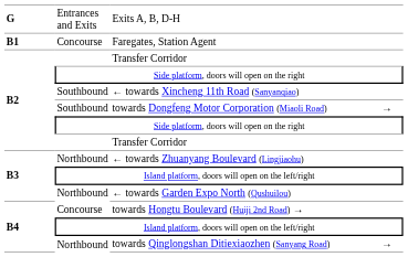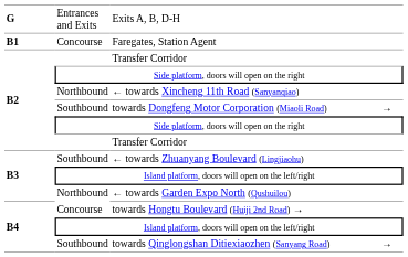← towards Xincheng 11th Road (Sanyanqiao) | column 2: Southbound -> Northbound
← towards Zhuanyang Boulevard (Lingjiaohu) | column 2: Northbound -> Southbound
towards Qinglongshan Ditiexiaozhen (Sanyang Road) | column 2: Northbound -> Southbound
